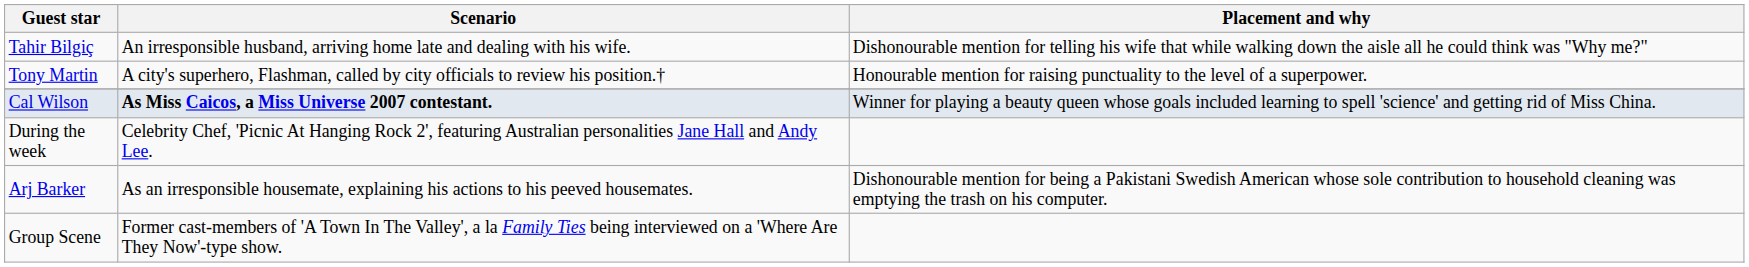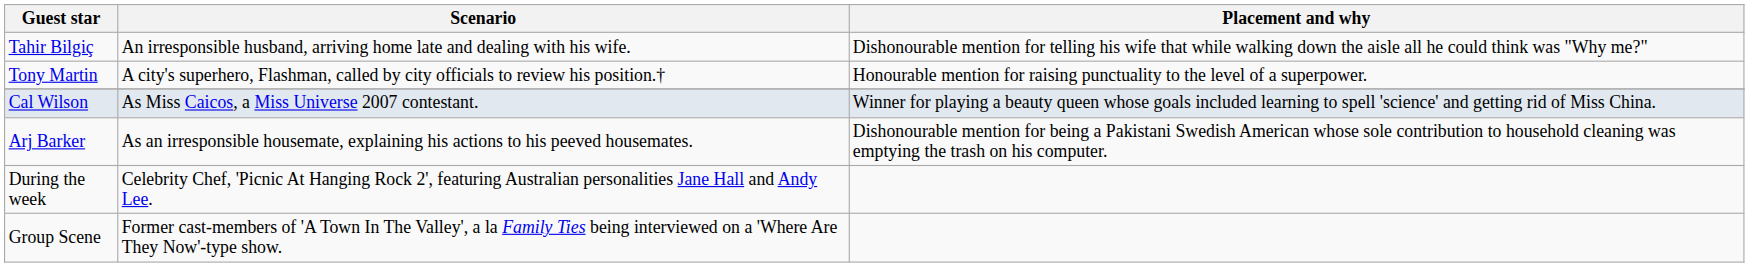Cal Wilson | Scenario: bold -> normal
rows swapped: Arj Barker <-> During the week
